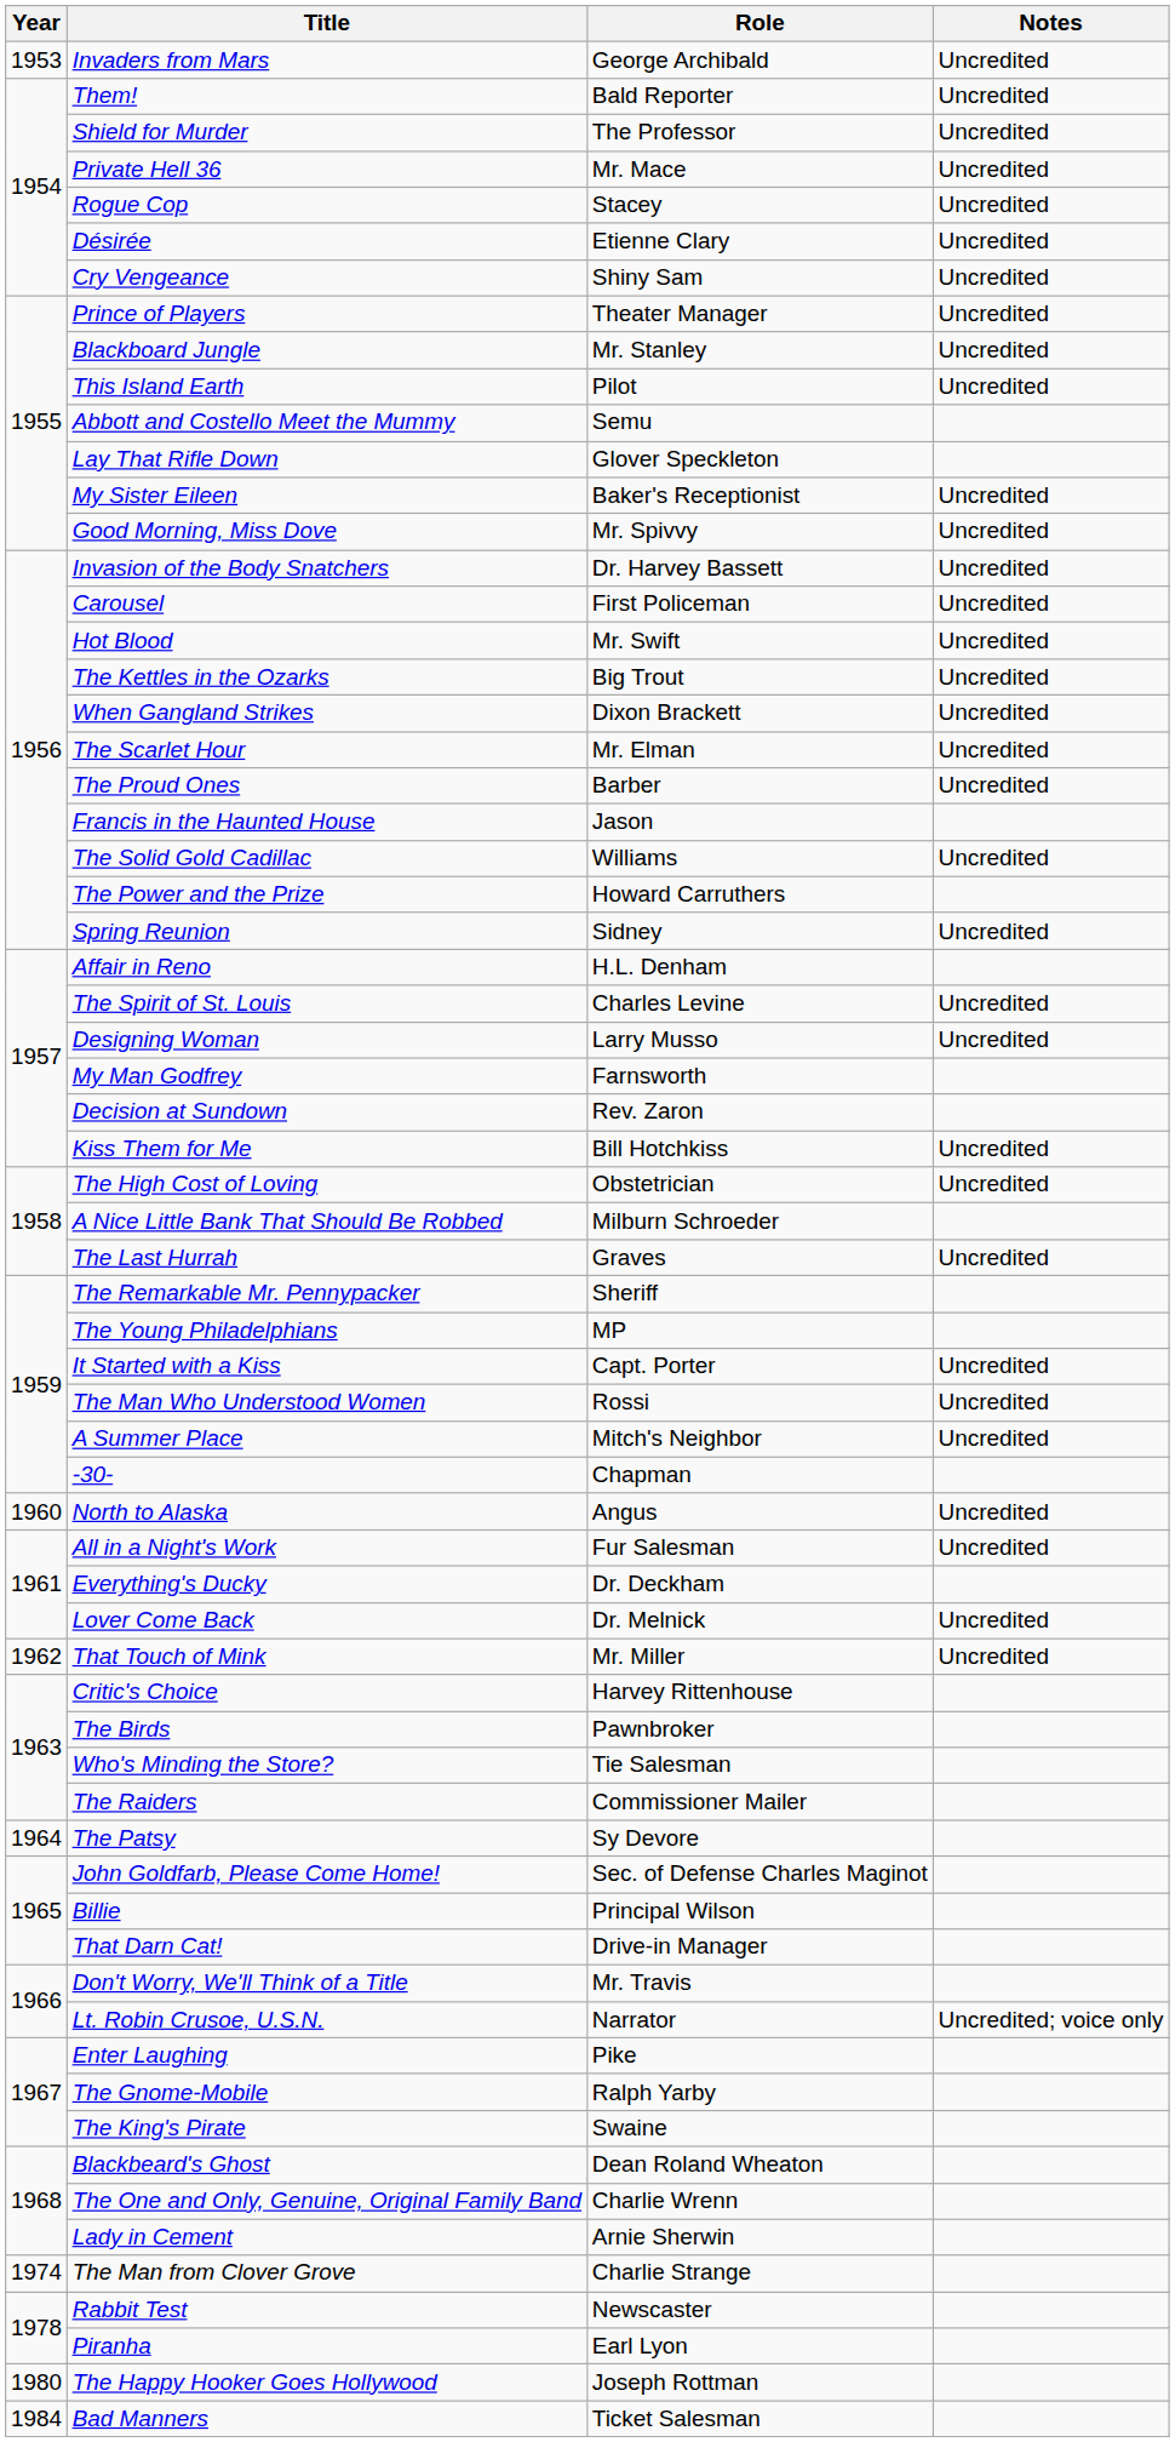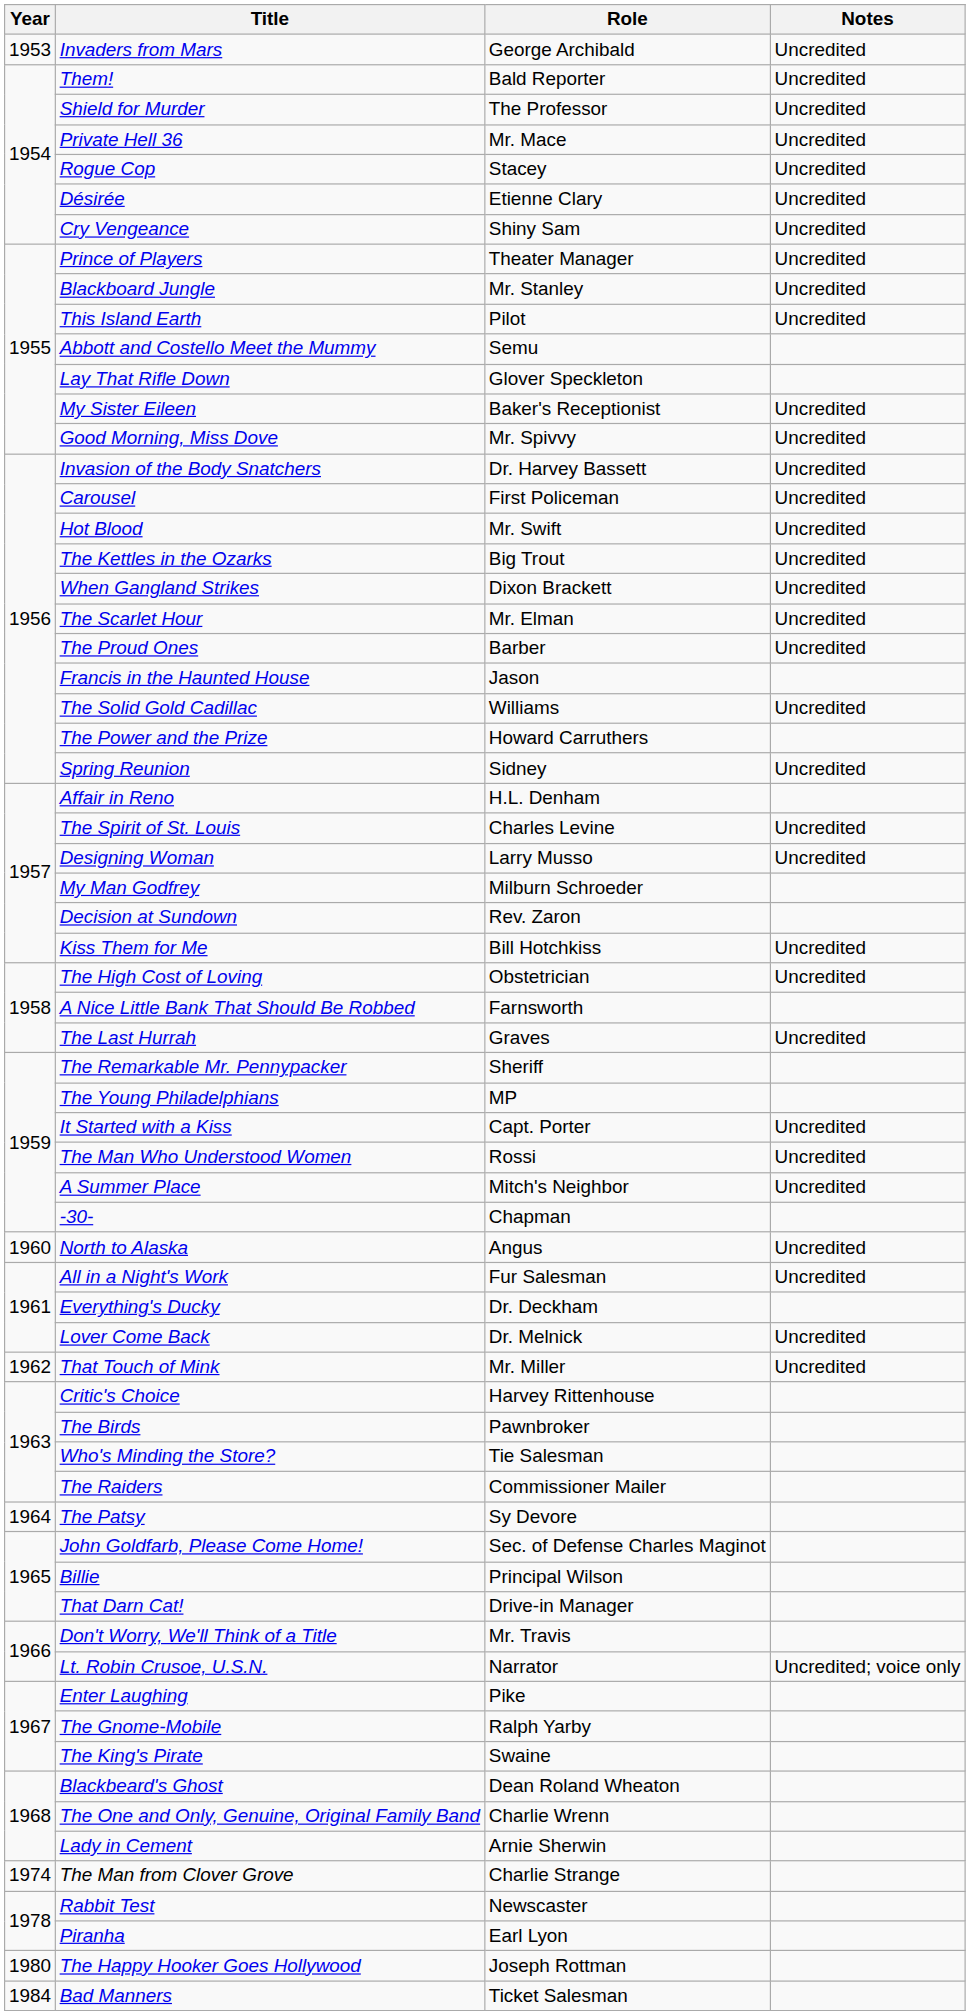My Man Godfrey | Role: Farnsworth -> Milburn Schroeder
A Nice Little Bank That Should Be Robbed | Role: Milburn Schroeder -> Farnsworth
